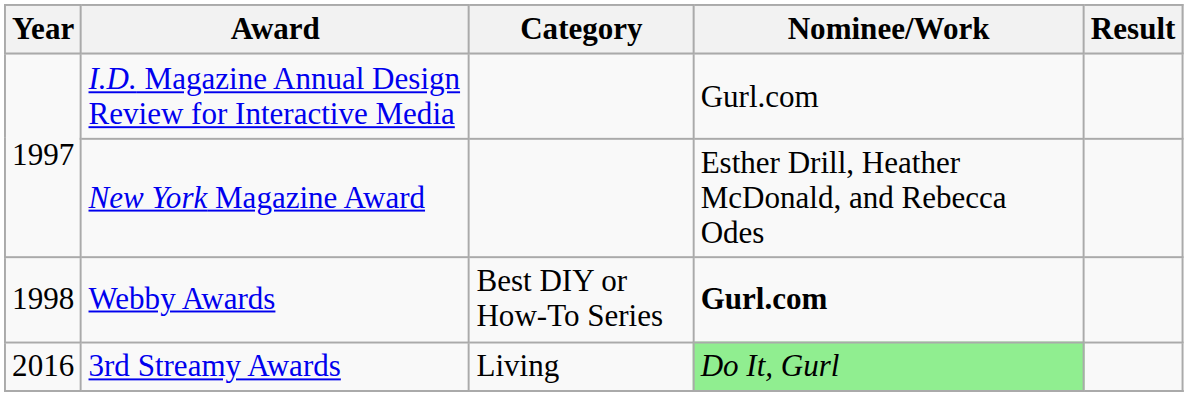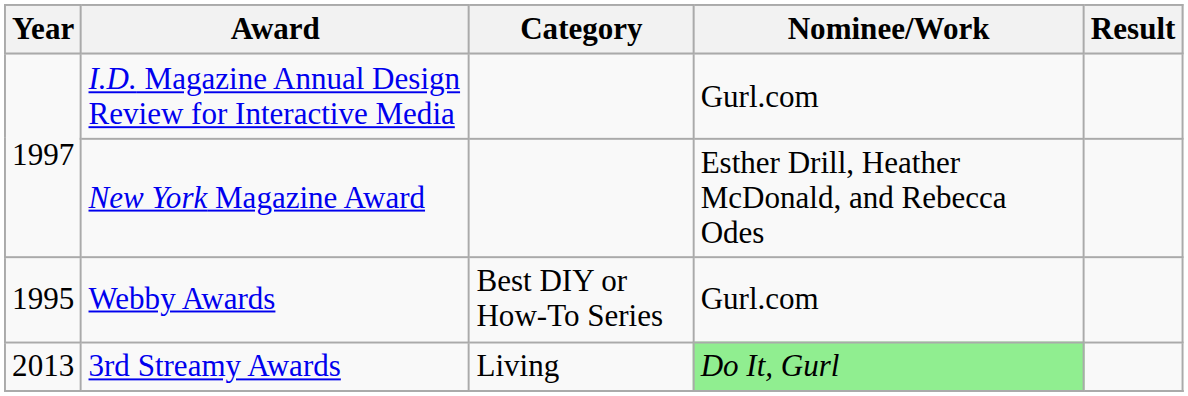Webby Awards | Year: 1998 -> 1995
Webby Awards | Nominee/Work: bold -> normal
3rd Streamy Awards | Year: 2016 -> 2013
